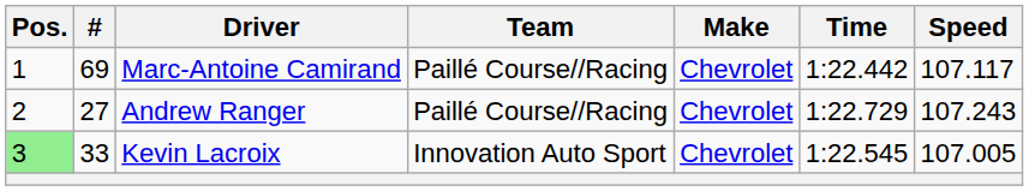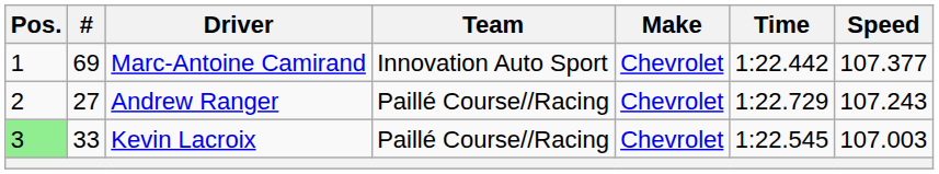Marc-Antoine Camirand | Team: Paillé Course//Racing -> Innovation Auto Sport
Marc-Antoine Camirand | Speed: 107.117 -> 107.377
Kevin Lacroix | Team: Innovation Auto Sport -> Paillé Course//Racing
Kevin Lacroix | Speed: 107.005 -> 107.003
